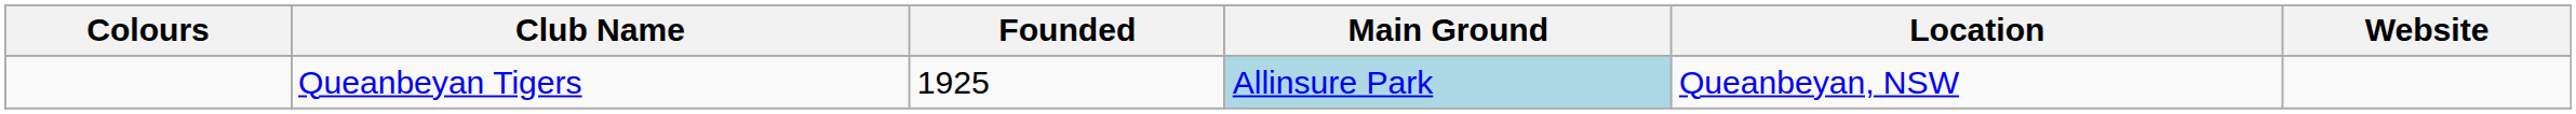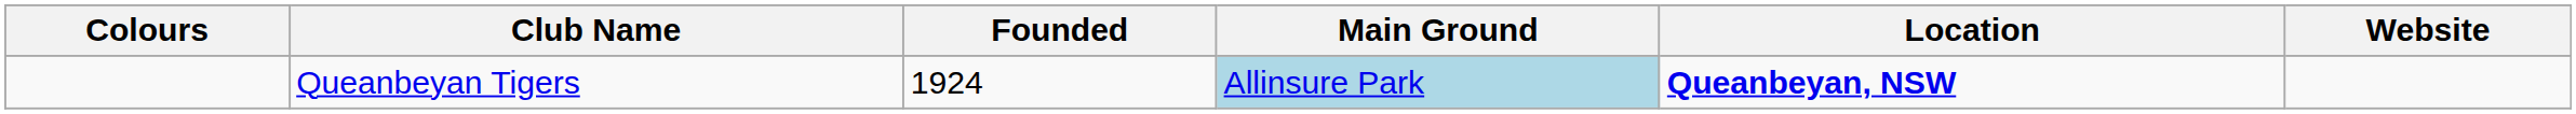Queanbeyan Tigers | Founded: 1925 -> 1924
Queanbeyan Tigers | Location: normal -> bold
